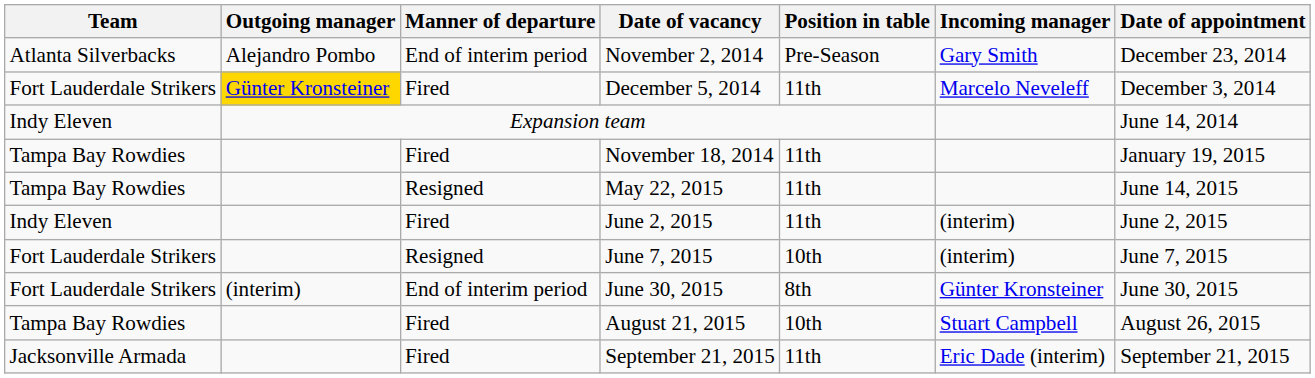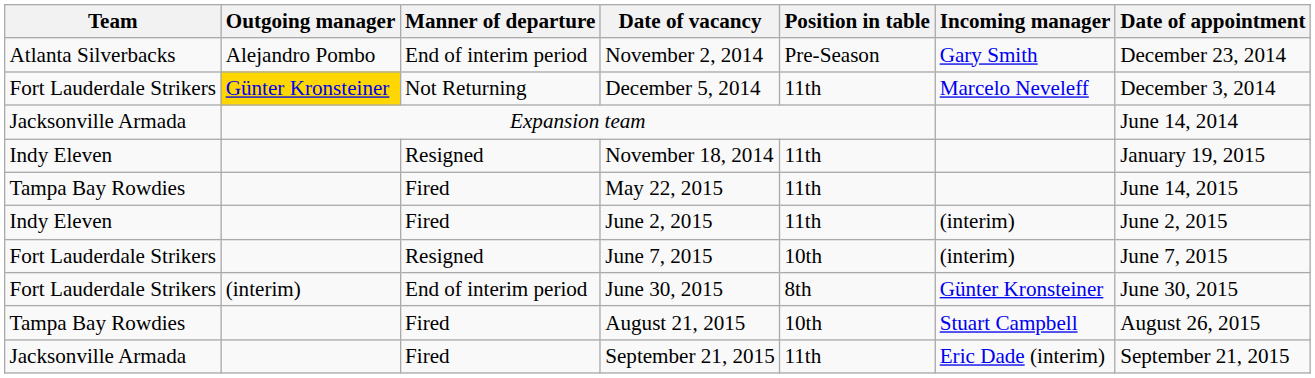December 5, 2014 | Manner of departure: Fired -> Not Returning
Expansion team | Team: Indy Eleven -> Jacksonville Armada
November 18, 2014 | Team: Tampa Bay Rowdies -> Indy Eleven
November 18, 2014 | Manner of departure: Fired -> Resigned
May 22, 2015 | Manner of departure: Resigned -> Fired
